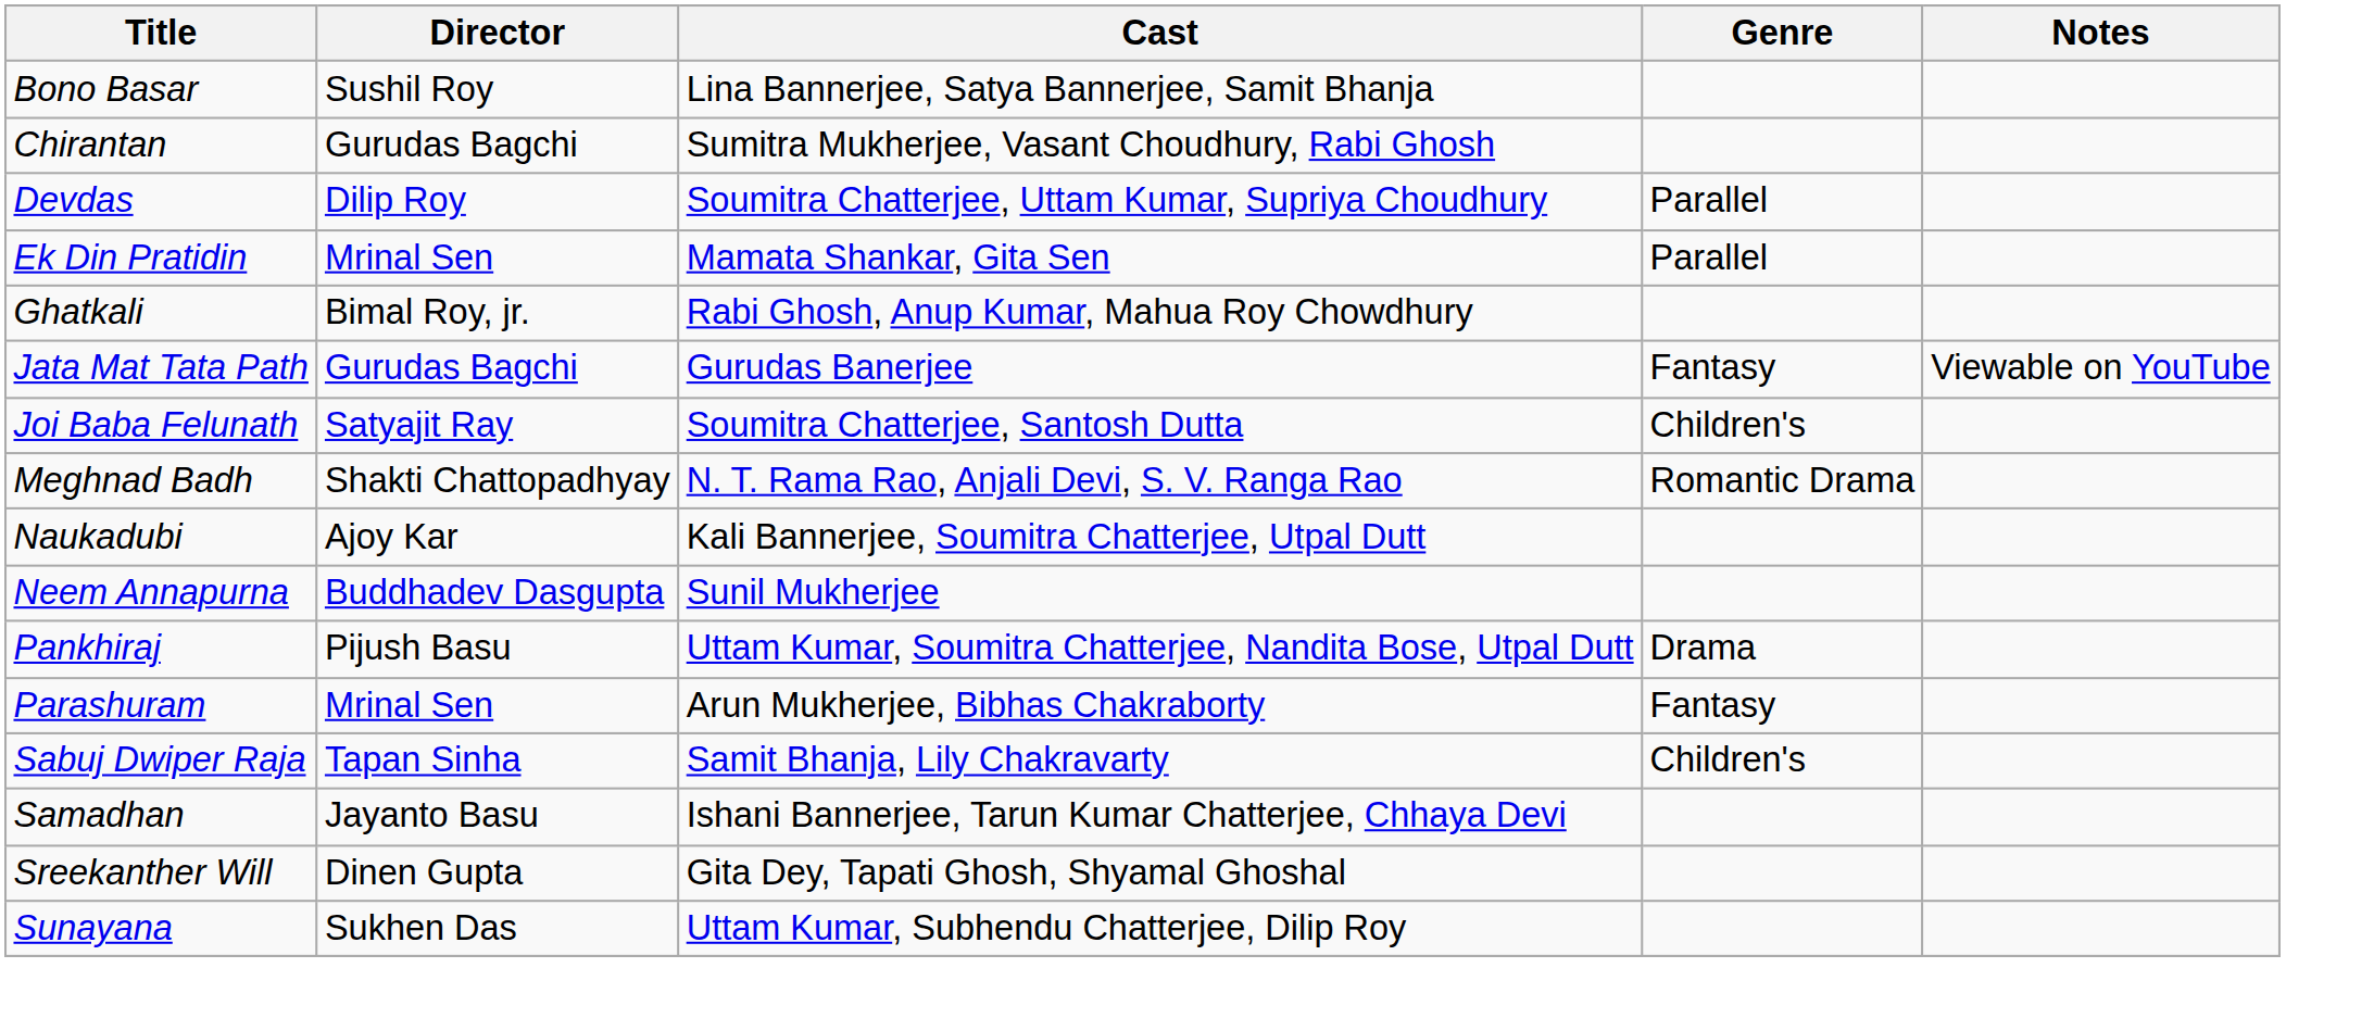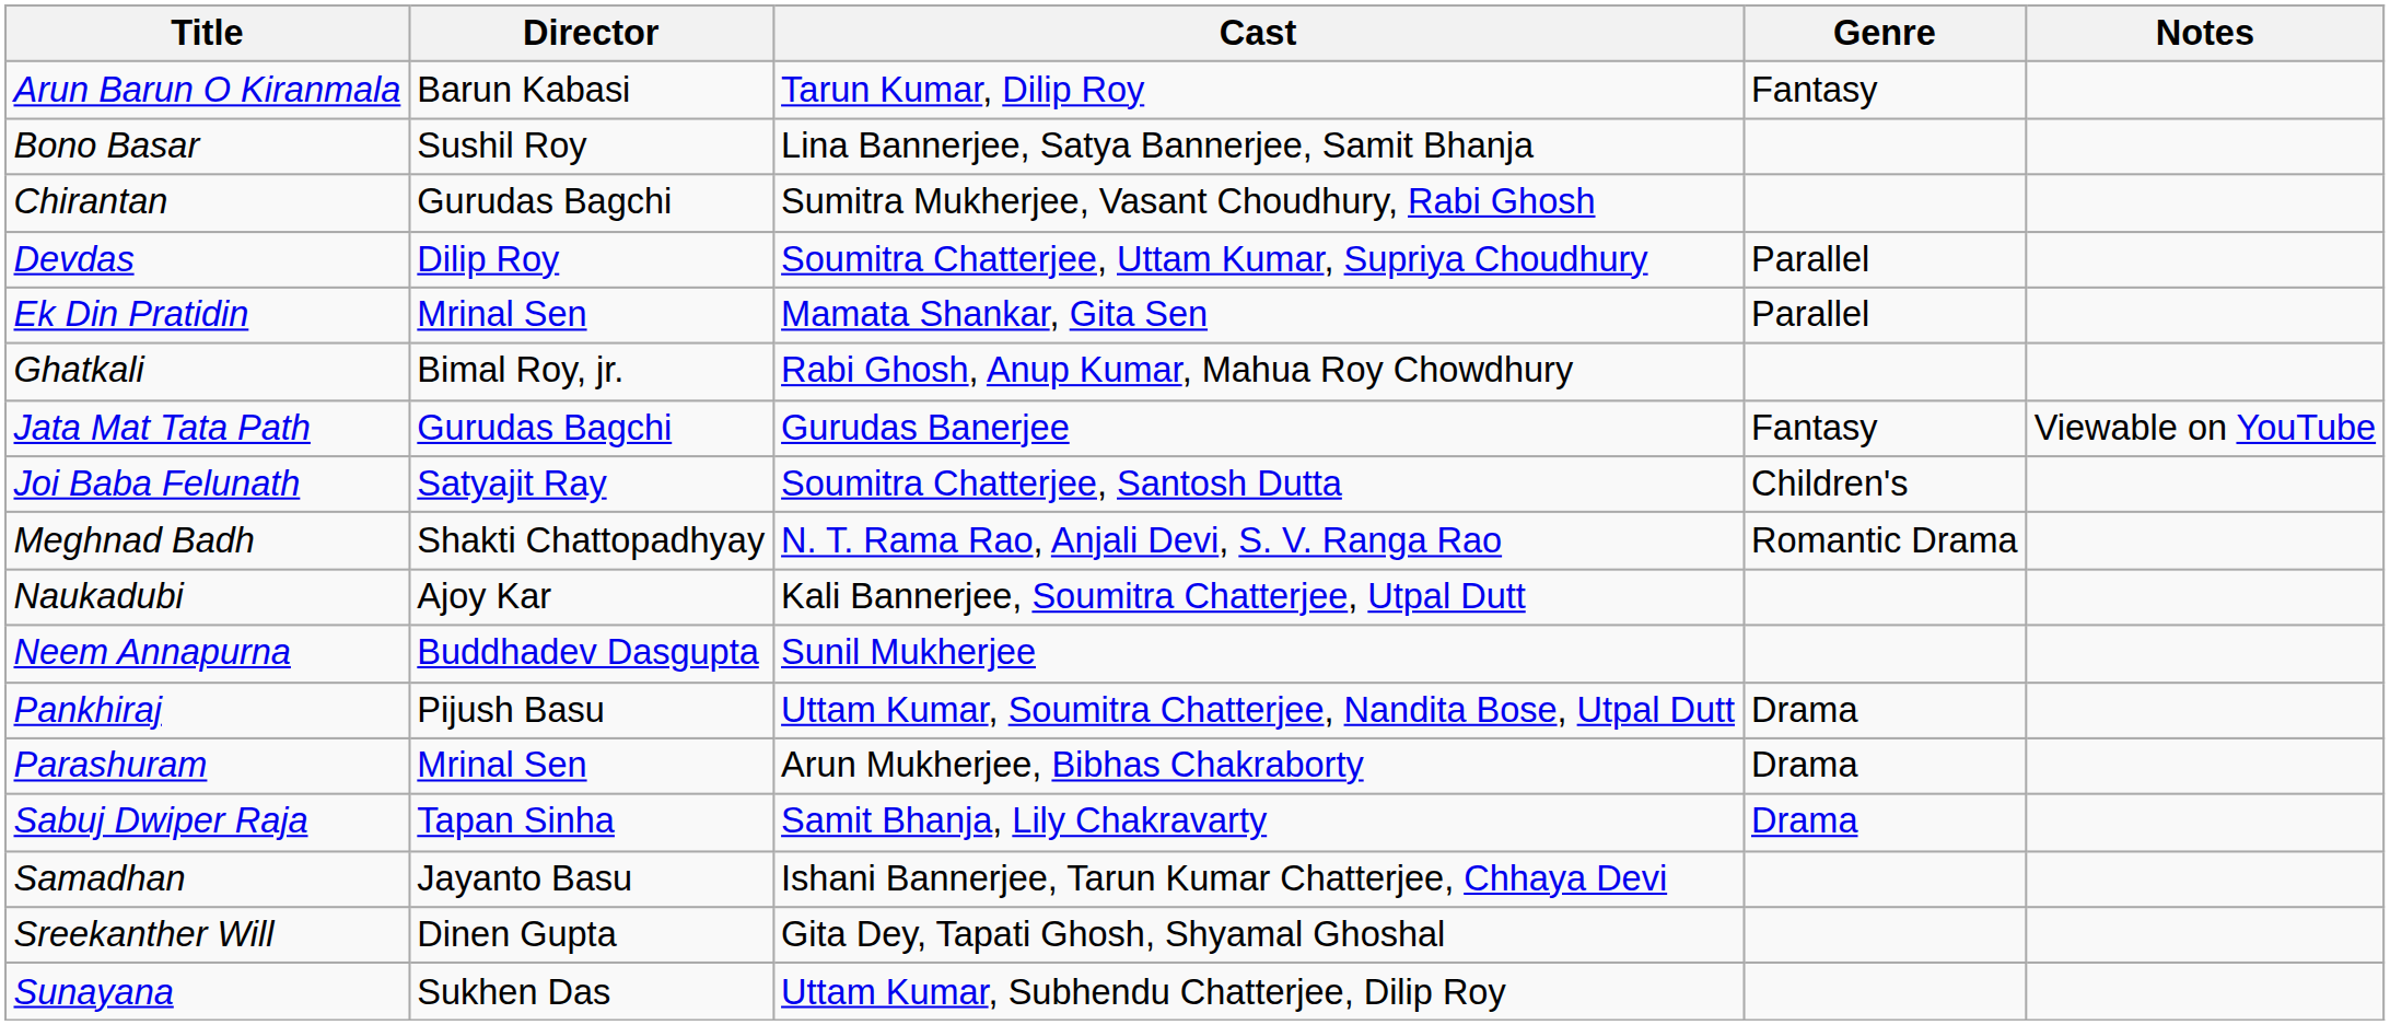+ row: Arun Barun O Kiranmala | Barun Kabasi | Tarun Kumar, Dilip Roy | Fantasy
Parashuram | Genre: Fantasy -> Drama
Sabuj Dwiper Raja | Genre: Children's -> Drama
